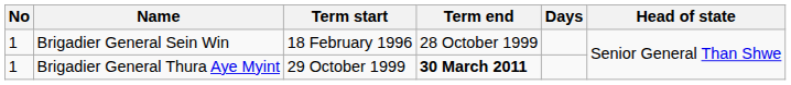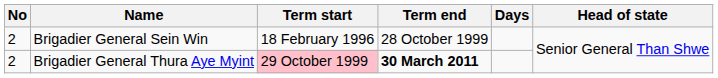Brigadier General Sein Win | No: 1 -> 2
Brigadier General Thura Aye Myint | No: 1 -> 2
Brigadier General Thura Aye Myint | Term start: no background -> pink background
